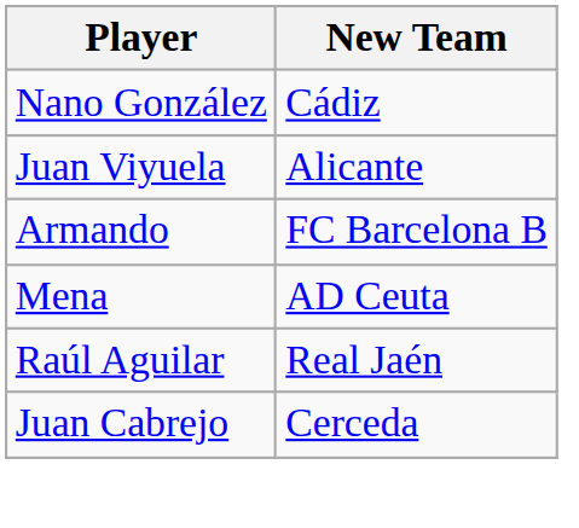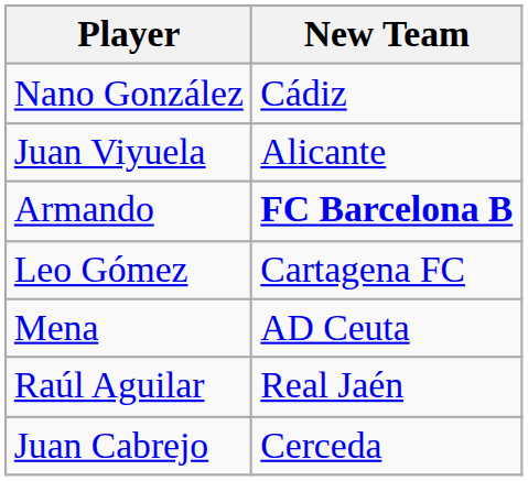Armando | New Team: normal -> bold
+ row: Leo Gómez | Cartagena FC
